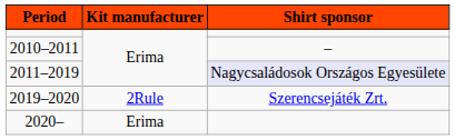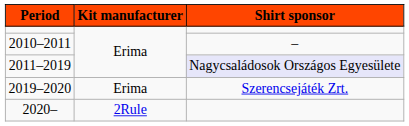2019–2020 | Kit manufacturer: 2Rule -> Erima
2020– | Kit manufacturer: Erima -> 2Rule
